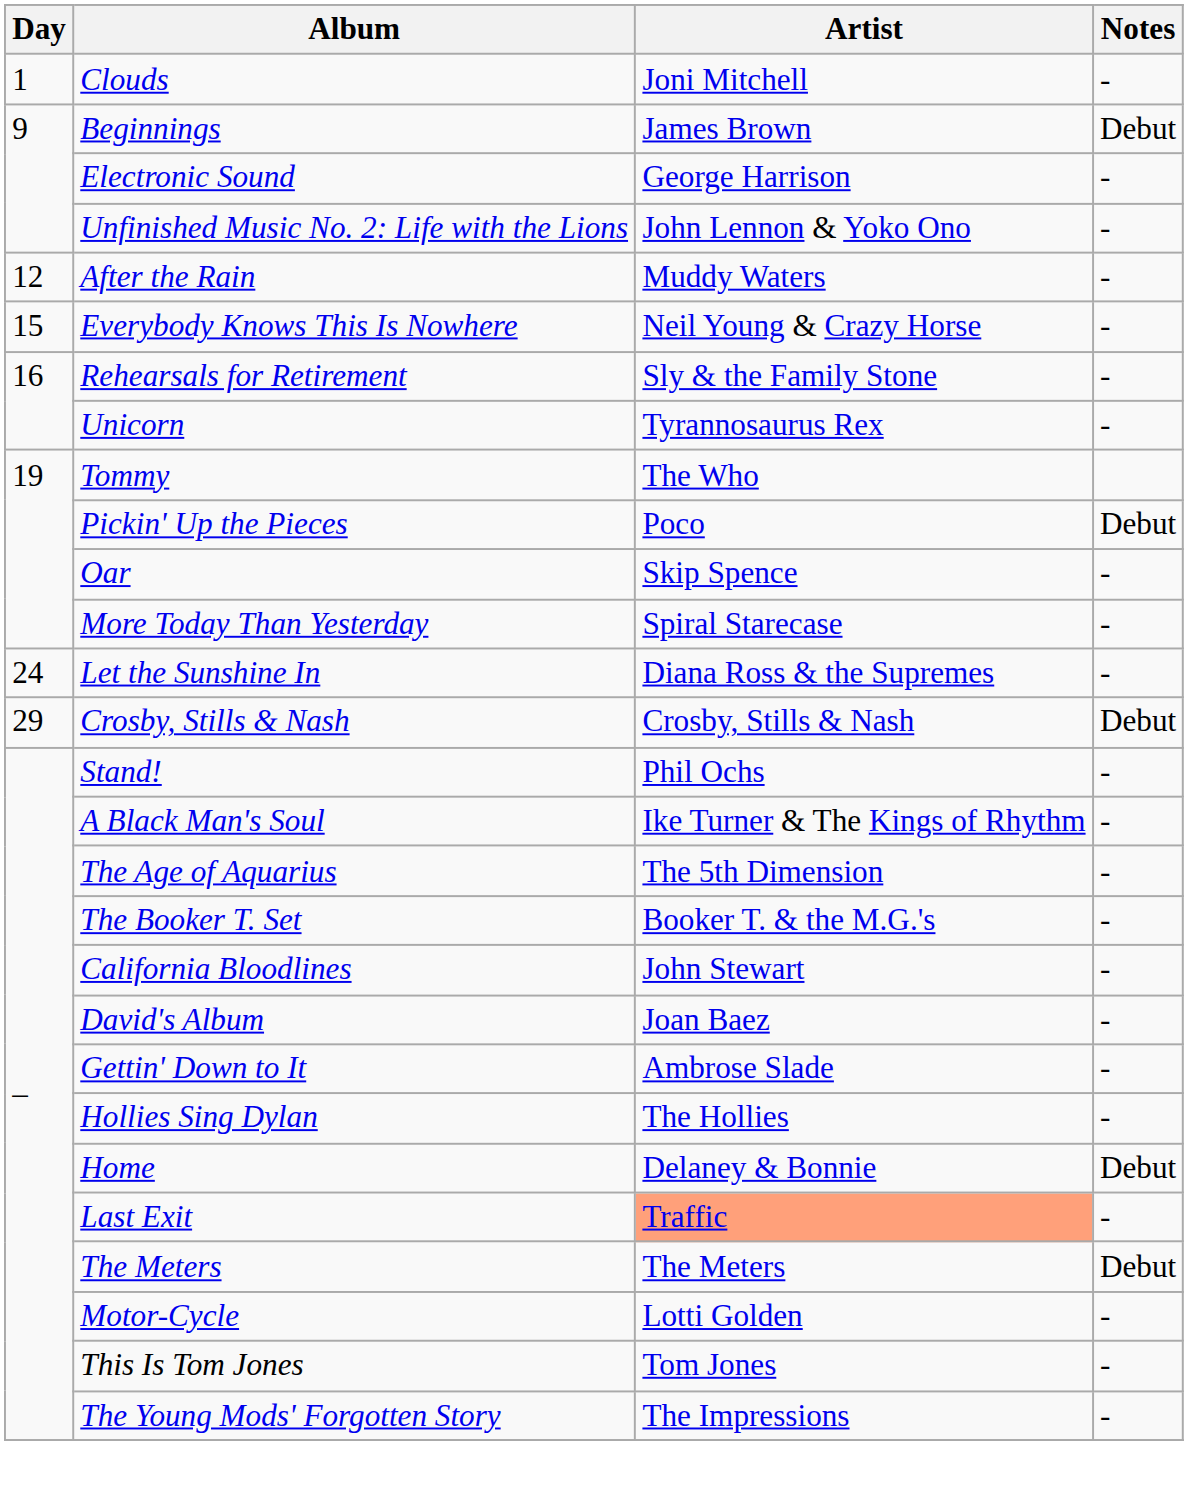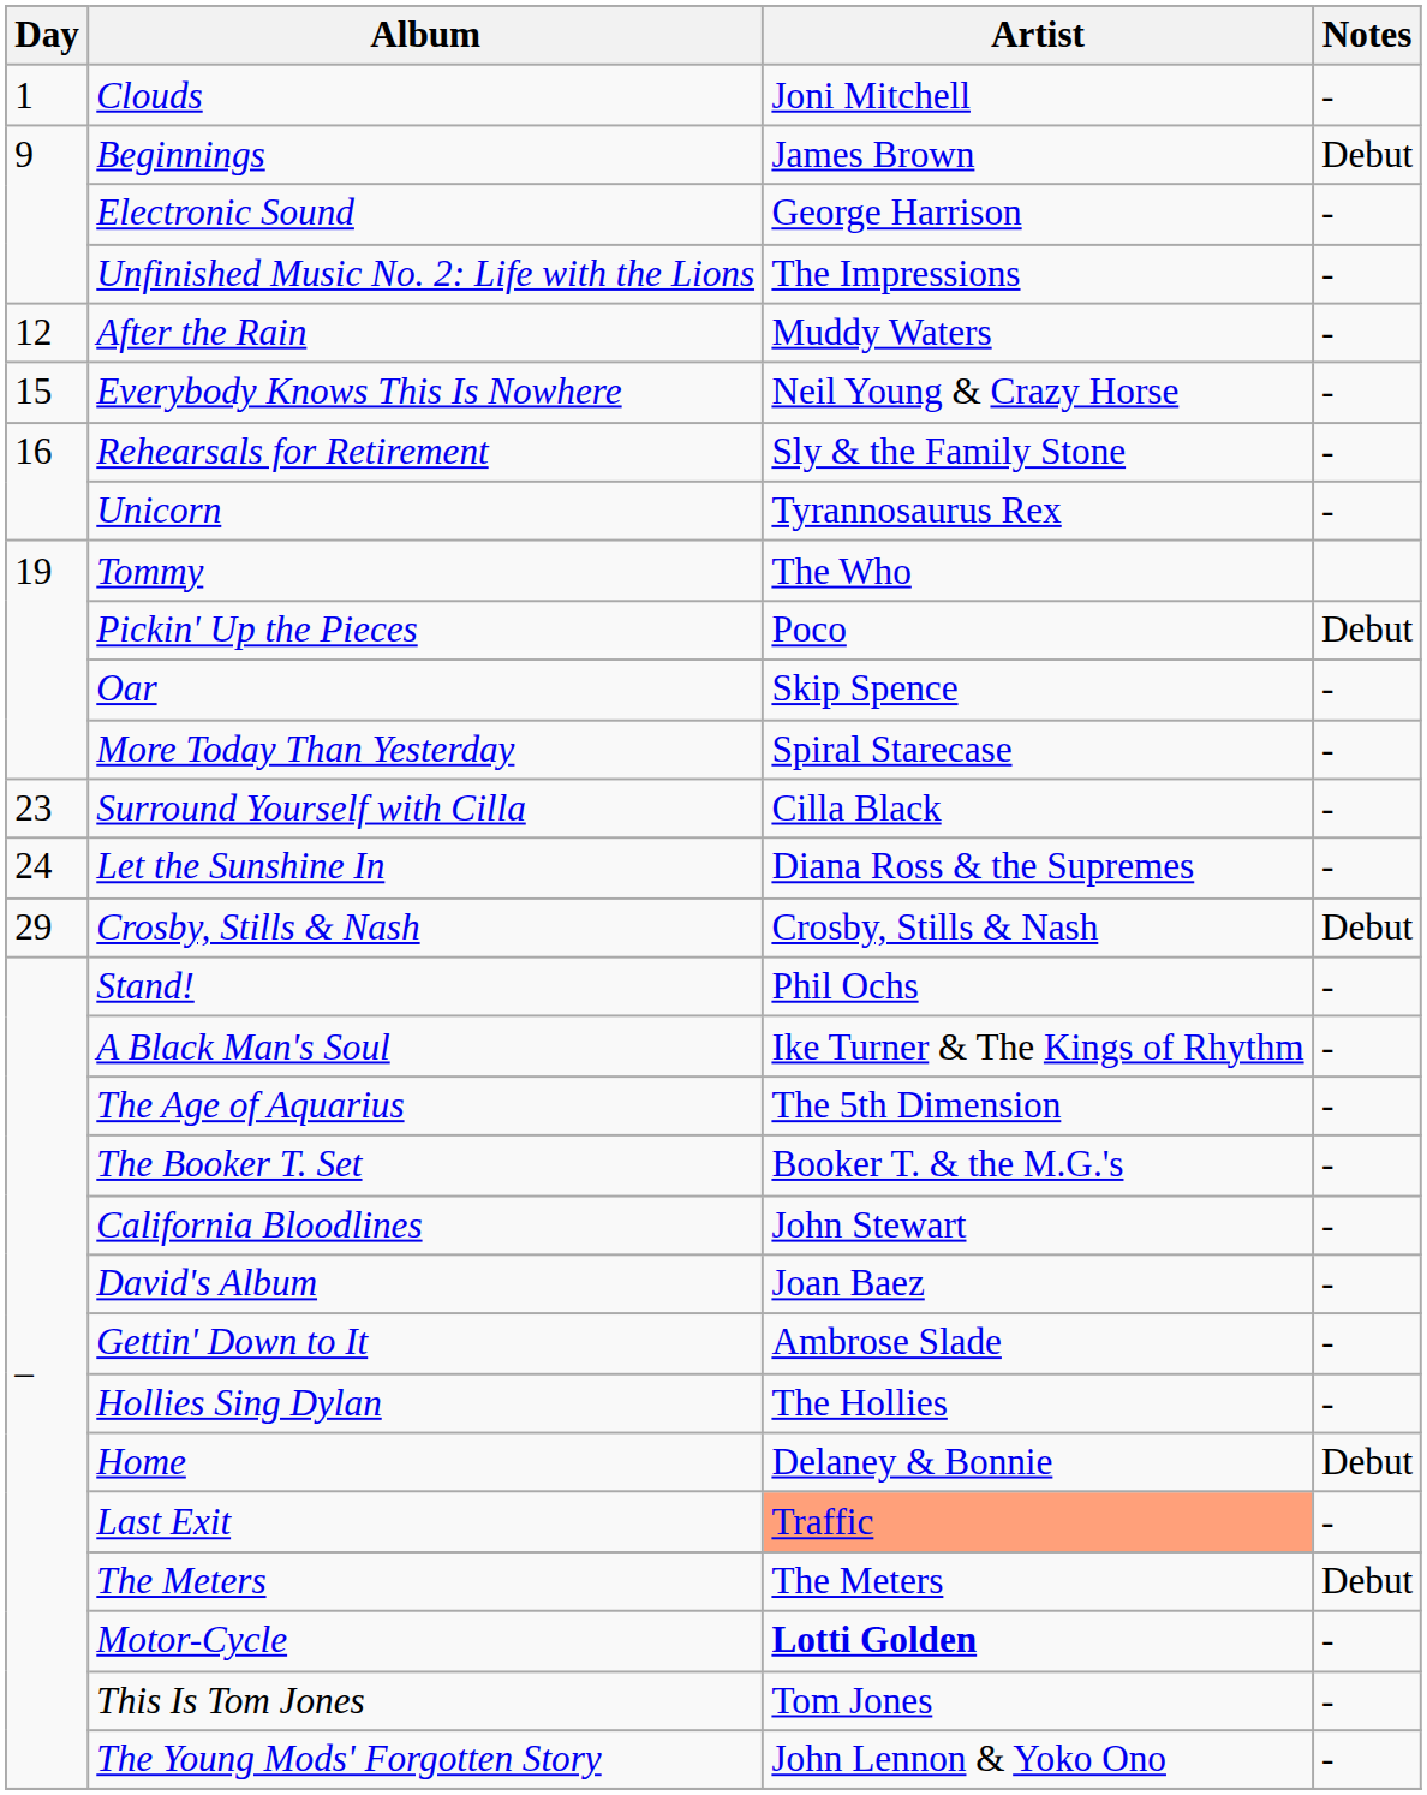Unfinished Music No. 2: Life with the Lions | Artist: John Lennon & Yoko Ono -> The Impressions
+ row: 23 | Surround Yourself with Cilla | Cilla Black | -
Motor-Cycle | Artist: normal -> bold
The Young Mods' Forgotten Story | Artist: The Impressions -> John Lennon & Yoko Ono
